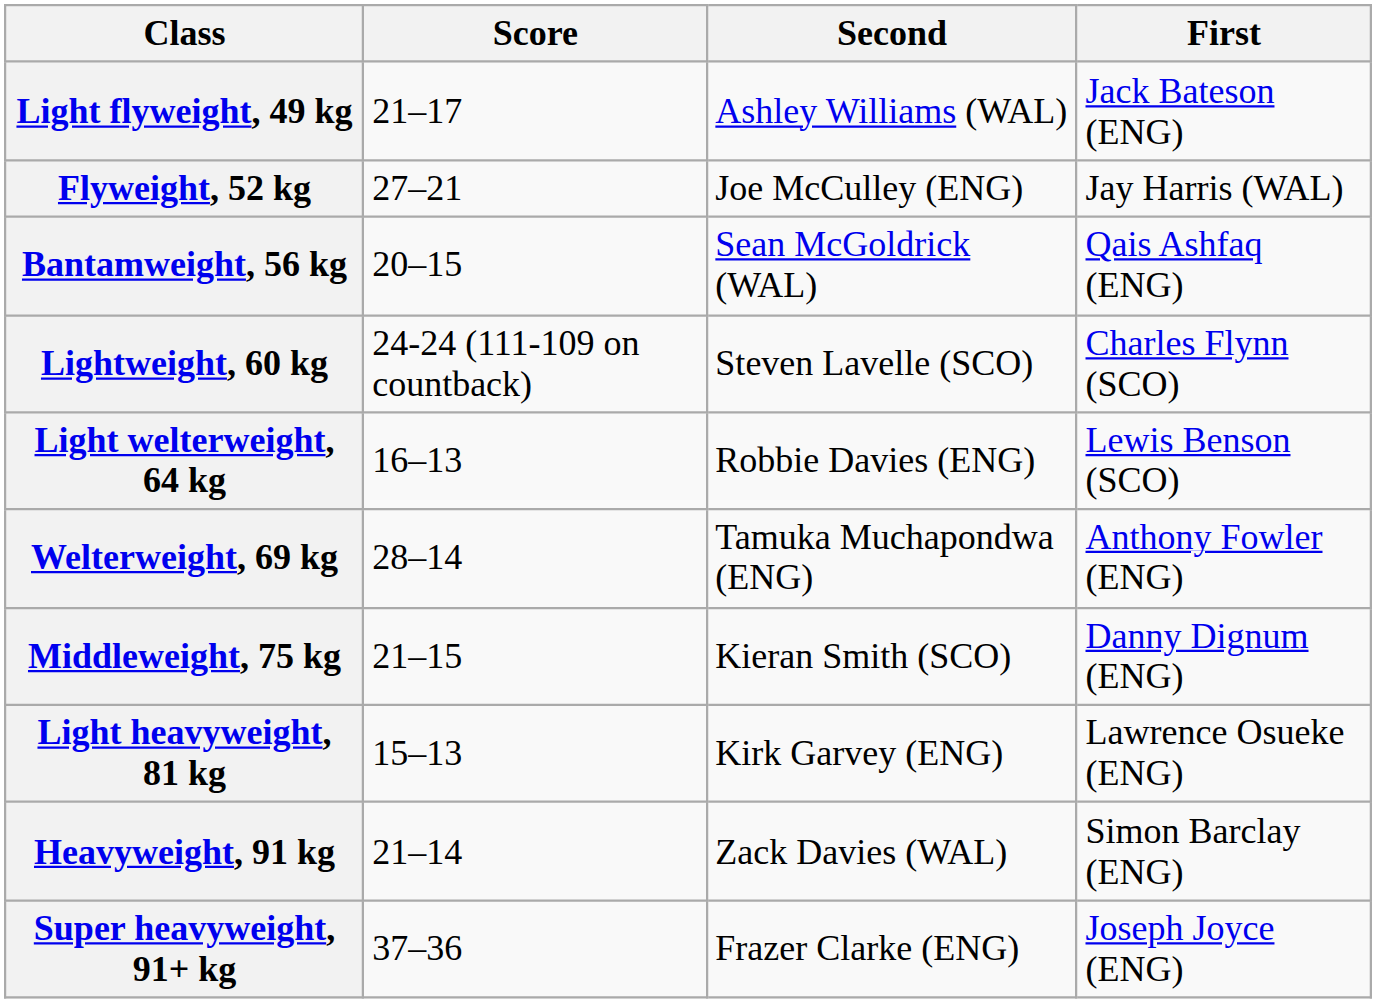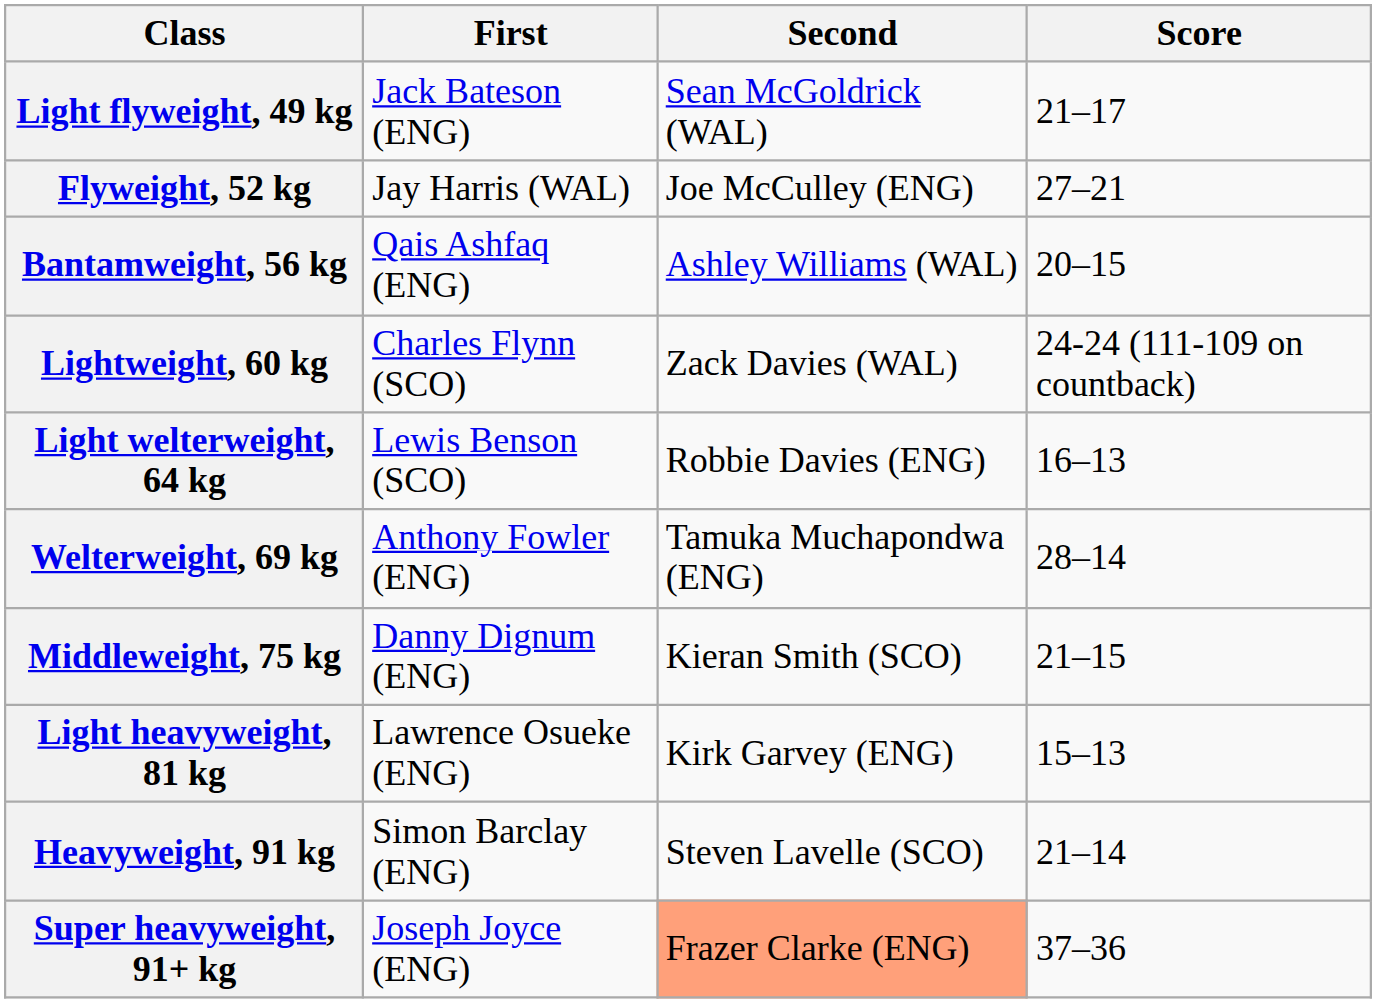columns swapped: First <-> Score
Light flyweight, 49 kg | Second: Ashley Williams (WAL) -> Sean McGoldrick (WAL)
Bantamweight, 56 kg | Second: Sean McGoldrick (WAL) -> Ashley Williams (WAL)
Lightweight, 60 kg | Second: Steven Lavelle (SCO) -> Zack Davies (WAL)
Heavyweight, 91 kg | Second: Zack Davies (WAL) -> Steven Lavelle (SCO)
Super heavyweight, 91+ kg | Second: no background -> lightsalmon background
